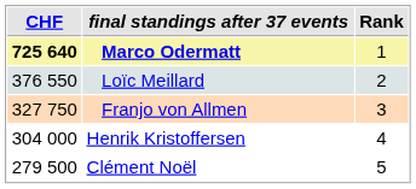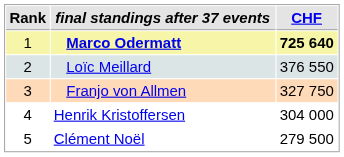columns swapped: Rank <-> CHF
